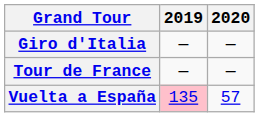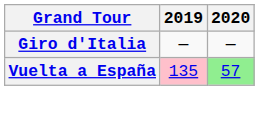- row: Tour de France | — | —
Vuelta a España | 2020: no background -> lightgreen background
